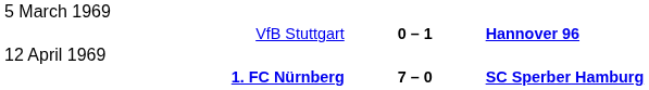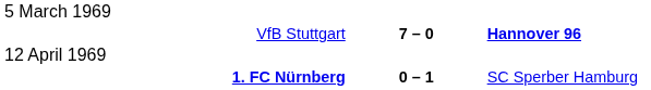VfB Stuttgart | column 2: 0 – 1 -> 7 – 0
1. FC Nürnberg | column 2: 7 – 0 -> 0 – 1
1. FC Nürnberg | column 3: bold -> normal
